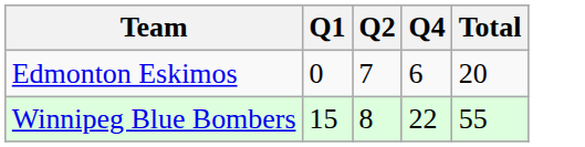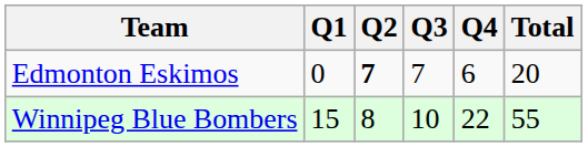+ column: Q3 | 7 | 10
Edmonton Eskimos | Q2: normal -> bold
